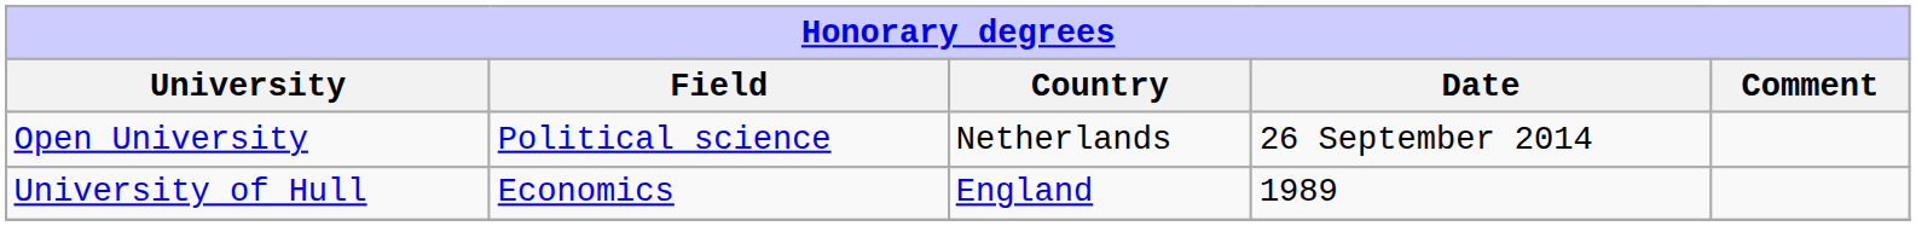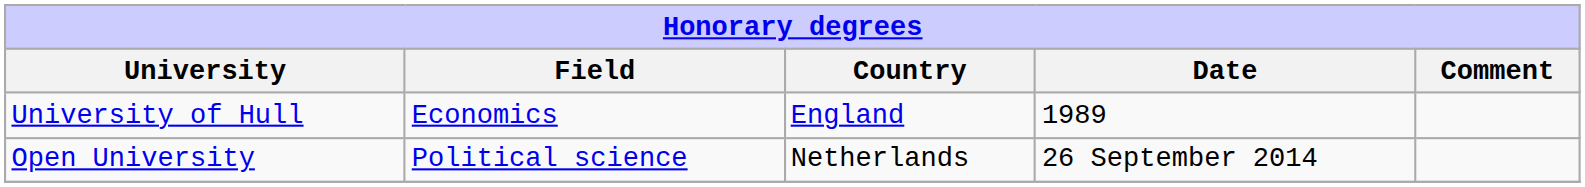rows swapped: University of Hull <-> Open University
